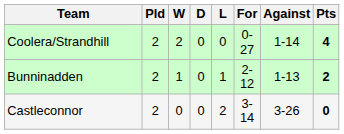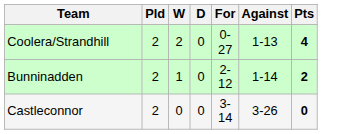- column: L | 0 | 1 | 2
Coolera/Strandhill | Against: 1-14 -> 1-13
Bunninadden | Against: 1-13 -> 1-14
